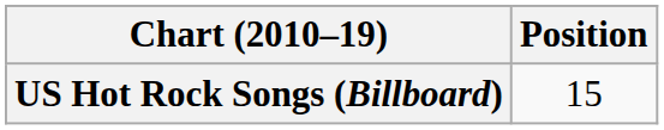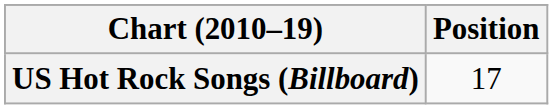US Hot Rock Songs (Billboard) | Position: 15 -> 17
